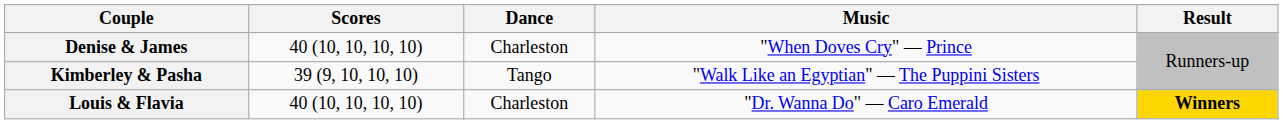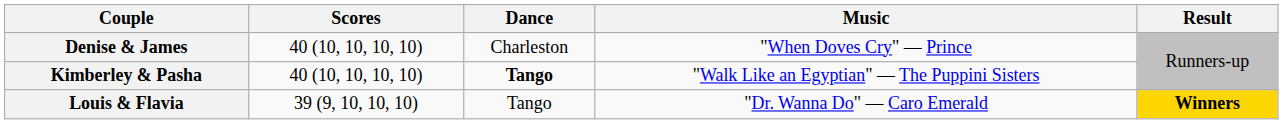Kimberley & Pasha | Scores: 39 (9, 10, 10, 10) -> 40 (10, 10, 10, 10)
Kimberley & Pasha | Dance: normal -> bold
Louis & Flavia | Scores: 40 (10, 10, 10, 10) -> 39 (9, 10, 10, 10)
Louis & Flavia | Dance: Charleston -> Tango
